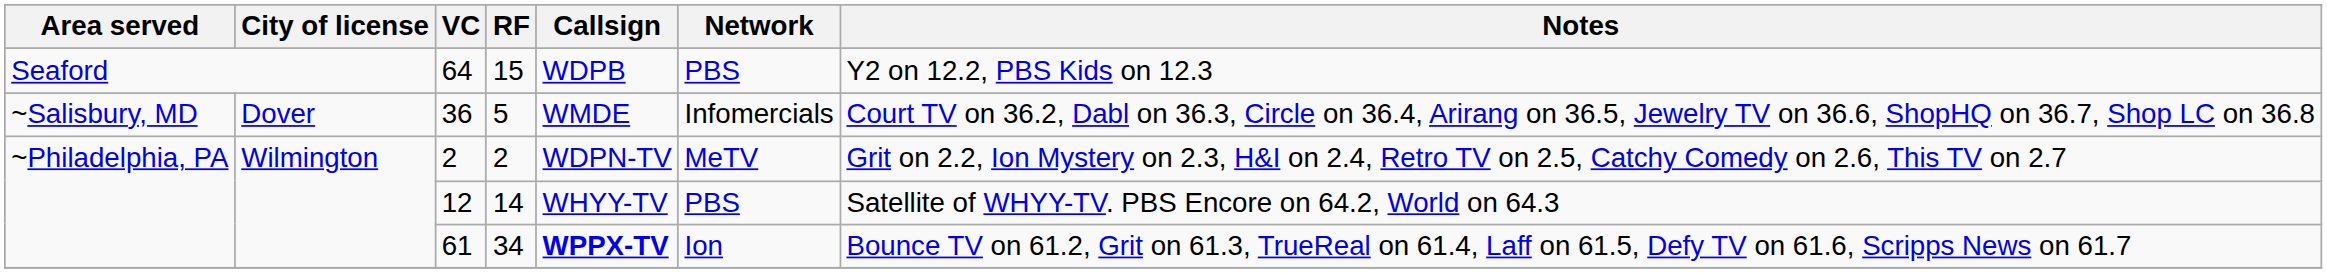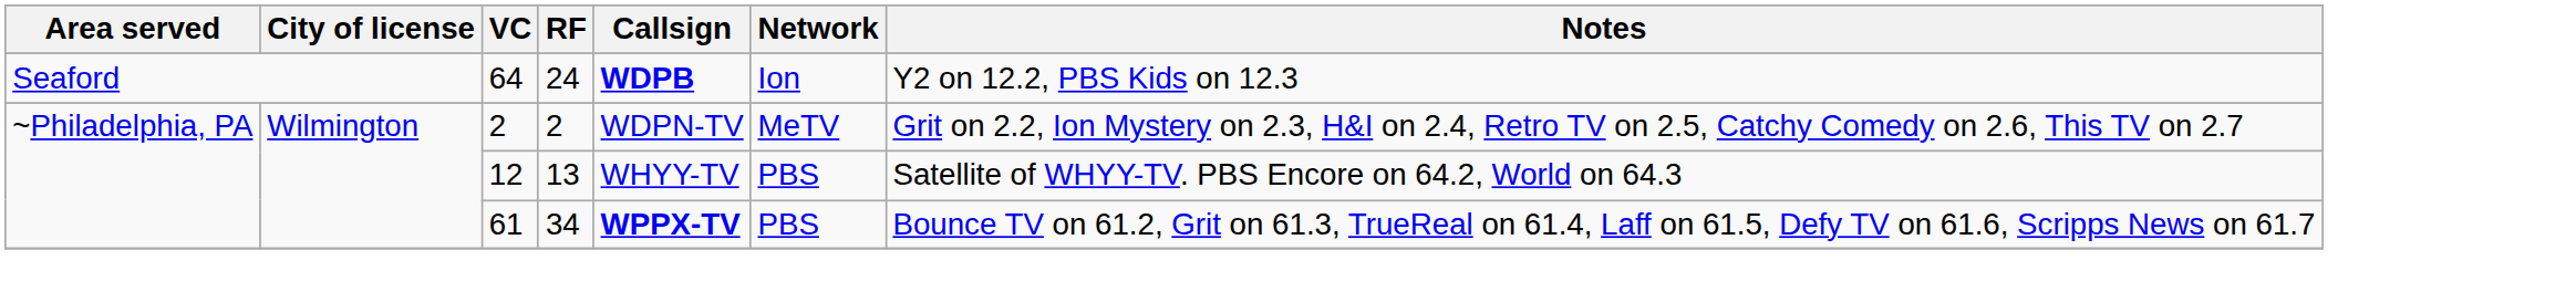64 | RF: 15 -> 24
64 | Callsign: normal -> bold
64 | Network: PBS -> Ion
- row: ~Salisbury, MD | Dover | 36 | 5 | WMDE | Infomercials | Court TV on 36.2, Dabl on 36.3, Circle on 36.4, Arirang on 36.5, Jewelry TV on 36.6, ShopHQ on 36.7, Shop LC on 36.8
12 | RF: 14 -> 13
61 | Network: Ion -> PBS
